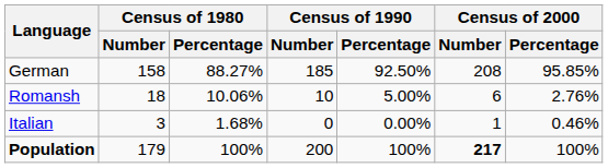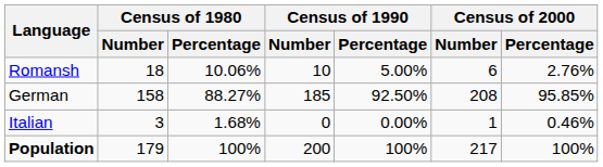rows swapped: German <-> Romansh
Population | Census of 2000 / Number: bold -> normal
